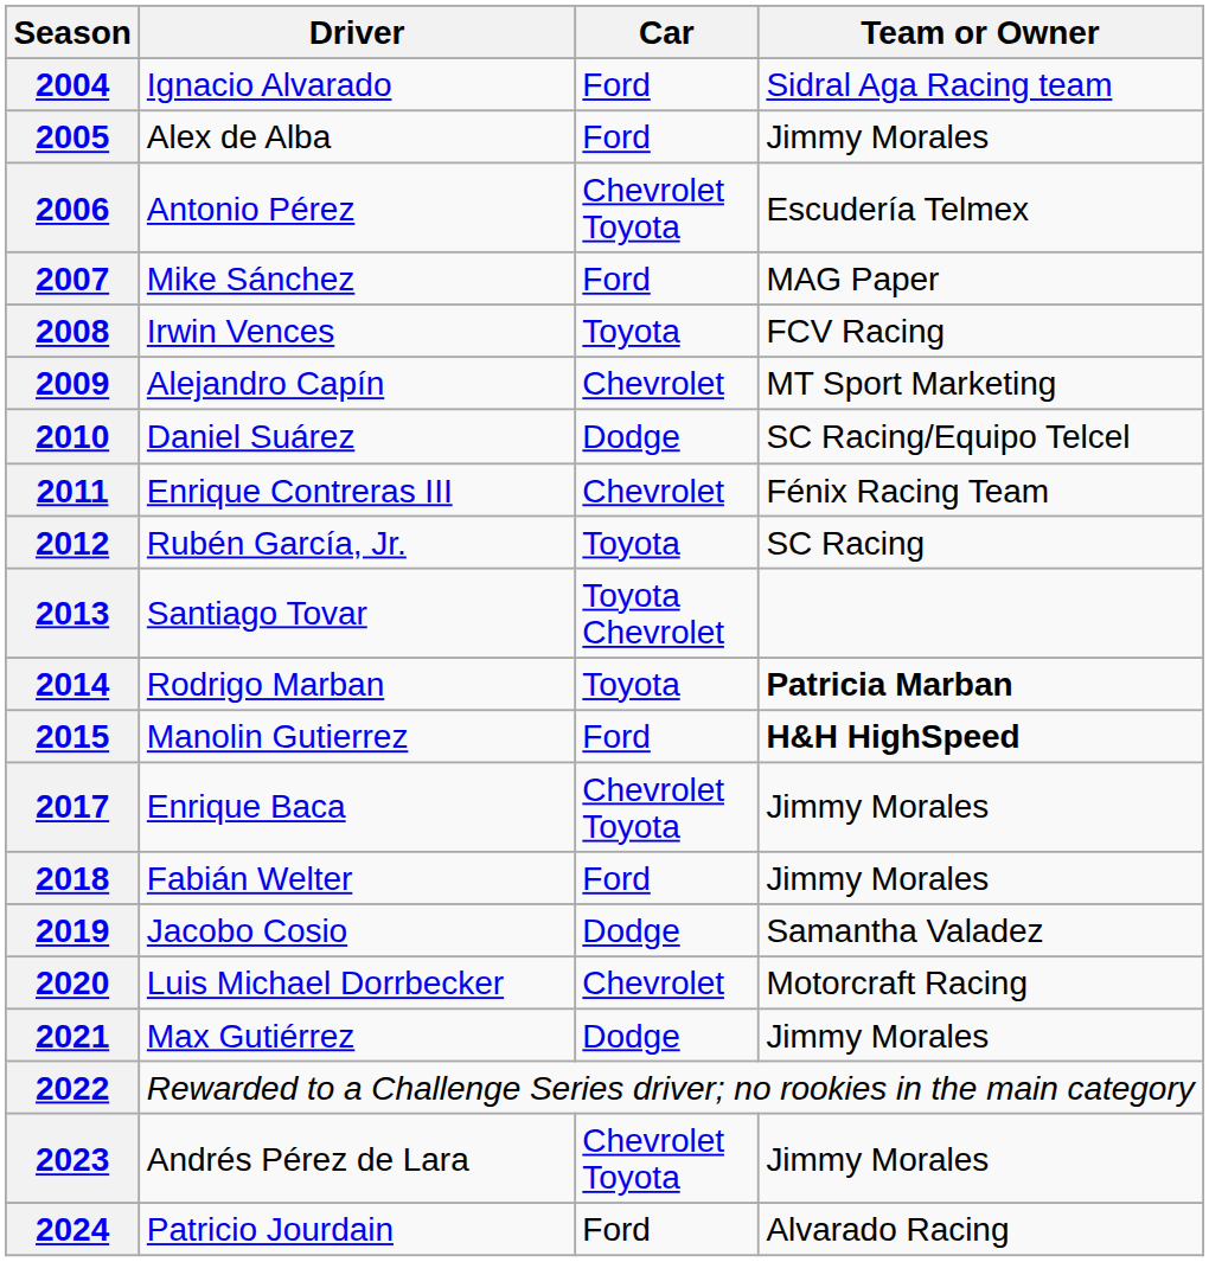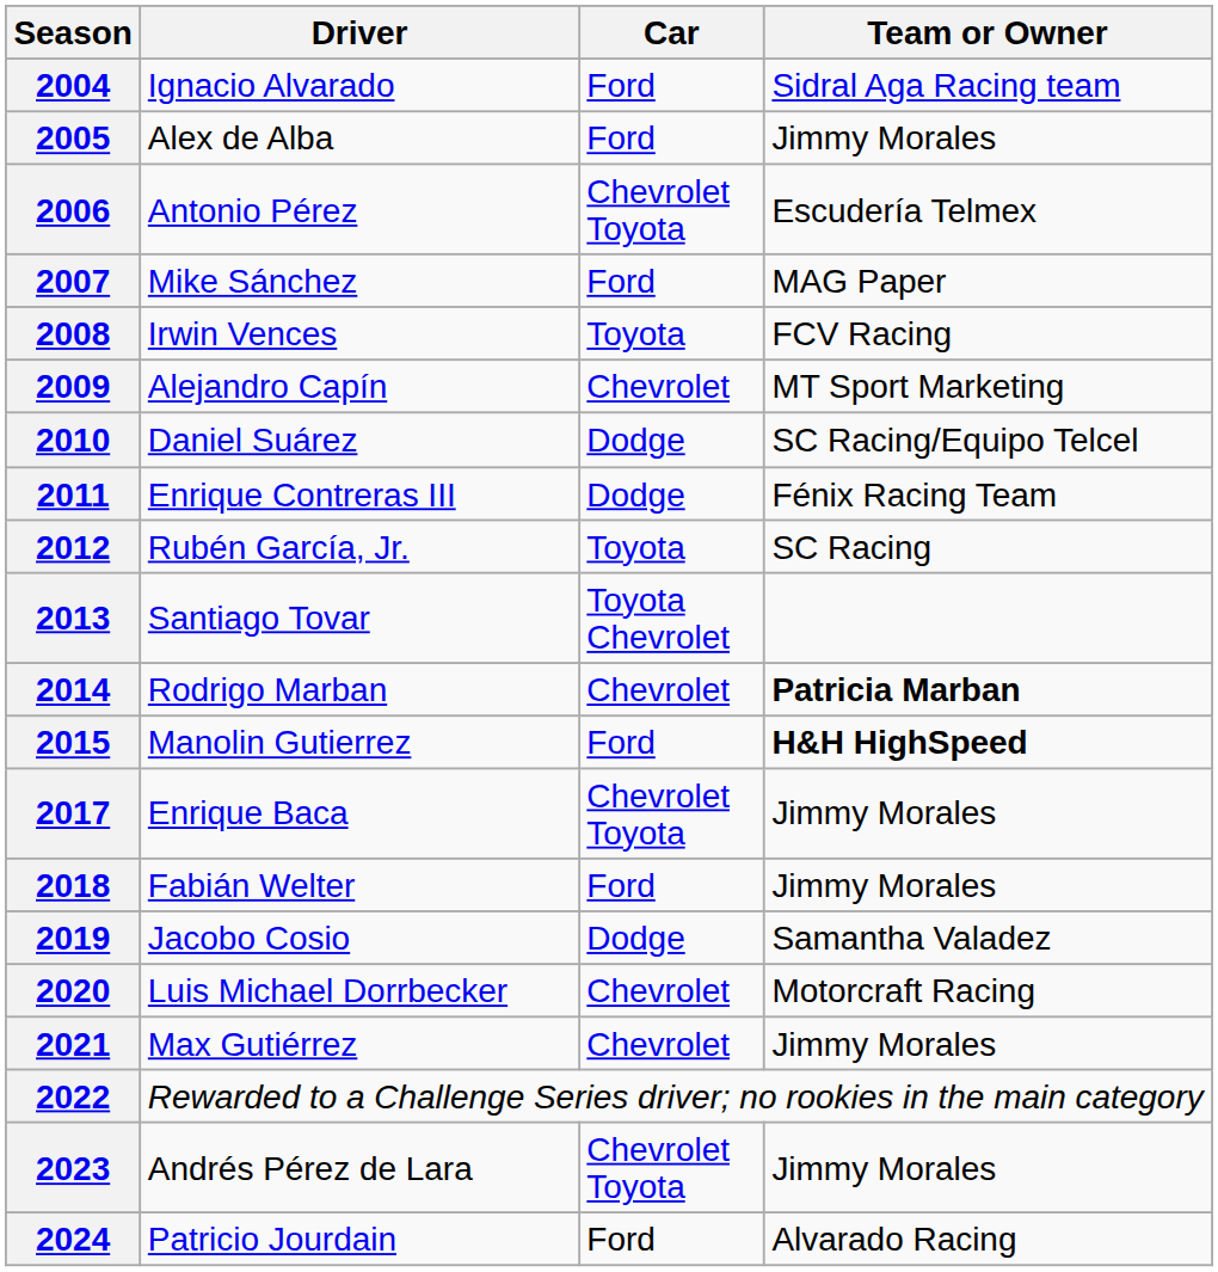2011 | Car: Chevrolet -> Dodge
2014 | Car: Toyota -> Chevrolet
2021 | Car: Dodge -> Chevrolet
